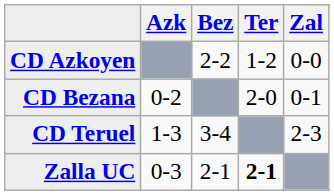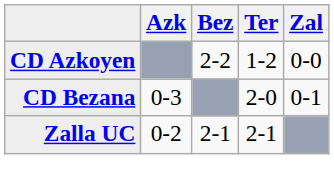CD Bezana | Azk: 0-2 -> 0-3
- row: CD Teruel | 1-3 | 3-4 | 2-3
Zalla UC | Azk: 0-3 -> 0-2
Zalla UC | Ter: bold -> normal
